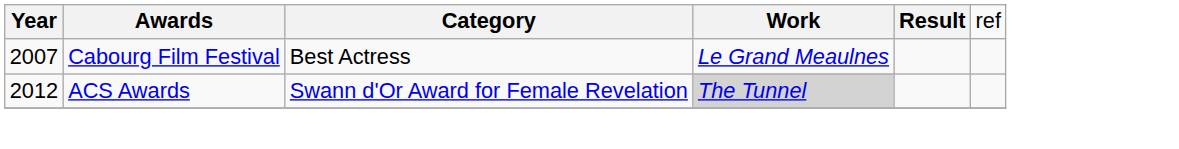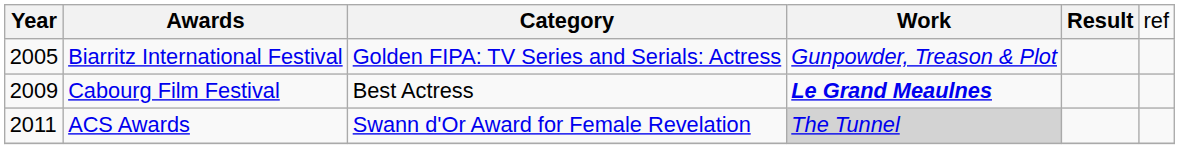+ row: 2005 | Biarritz International Festival | Golden FIPA: TV Series and Serials: Actress | Gunpowder, Treason & Plot
Cabourg Film Festival | column 1: 2007 -> 2009
Cabourg Film Festival | column 4: normal -> bold
ACS Awards | column 1: 2012 -> 2011
